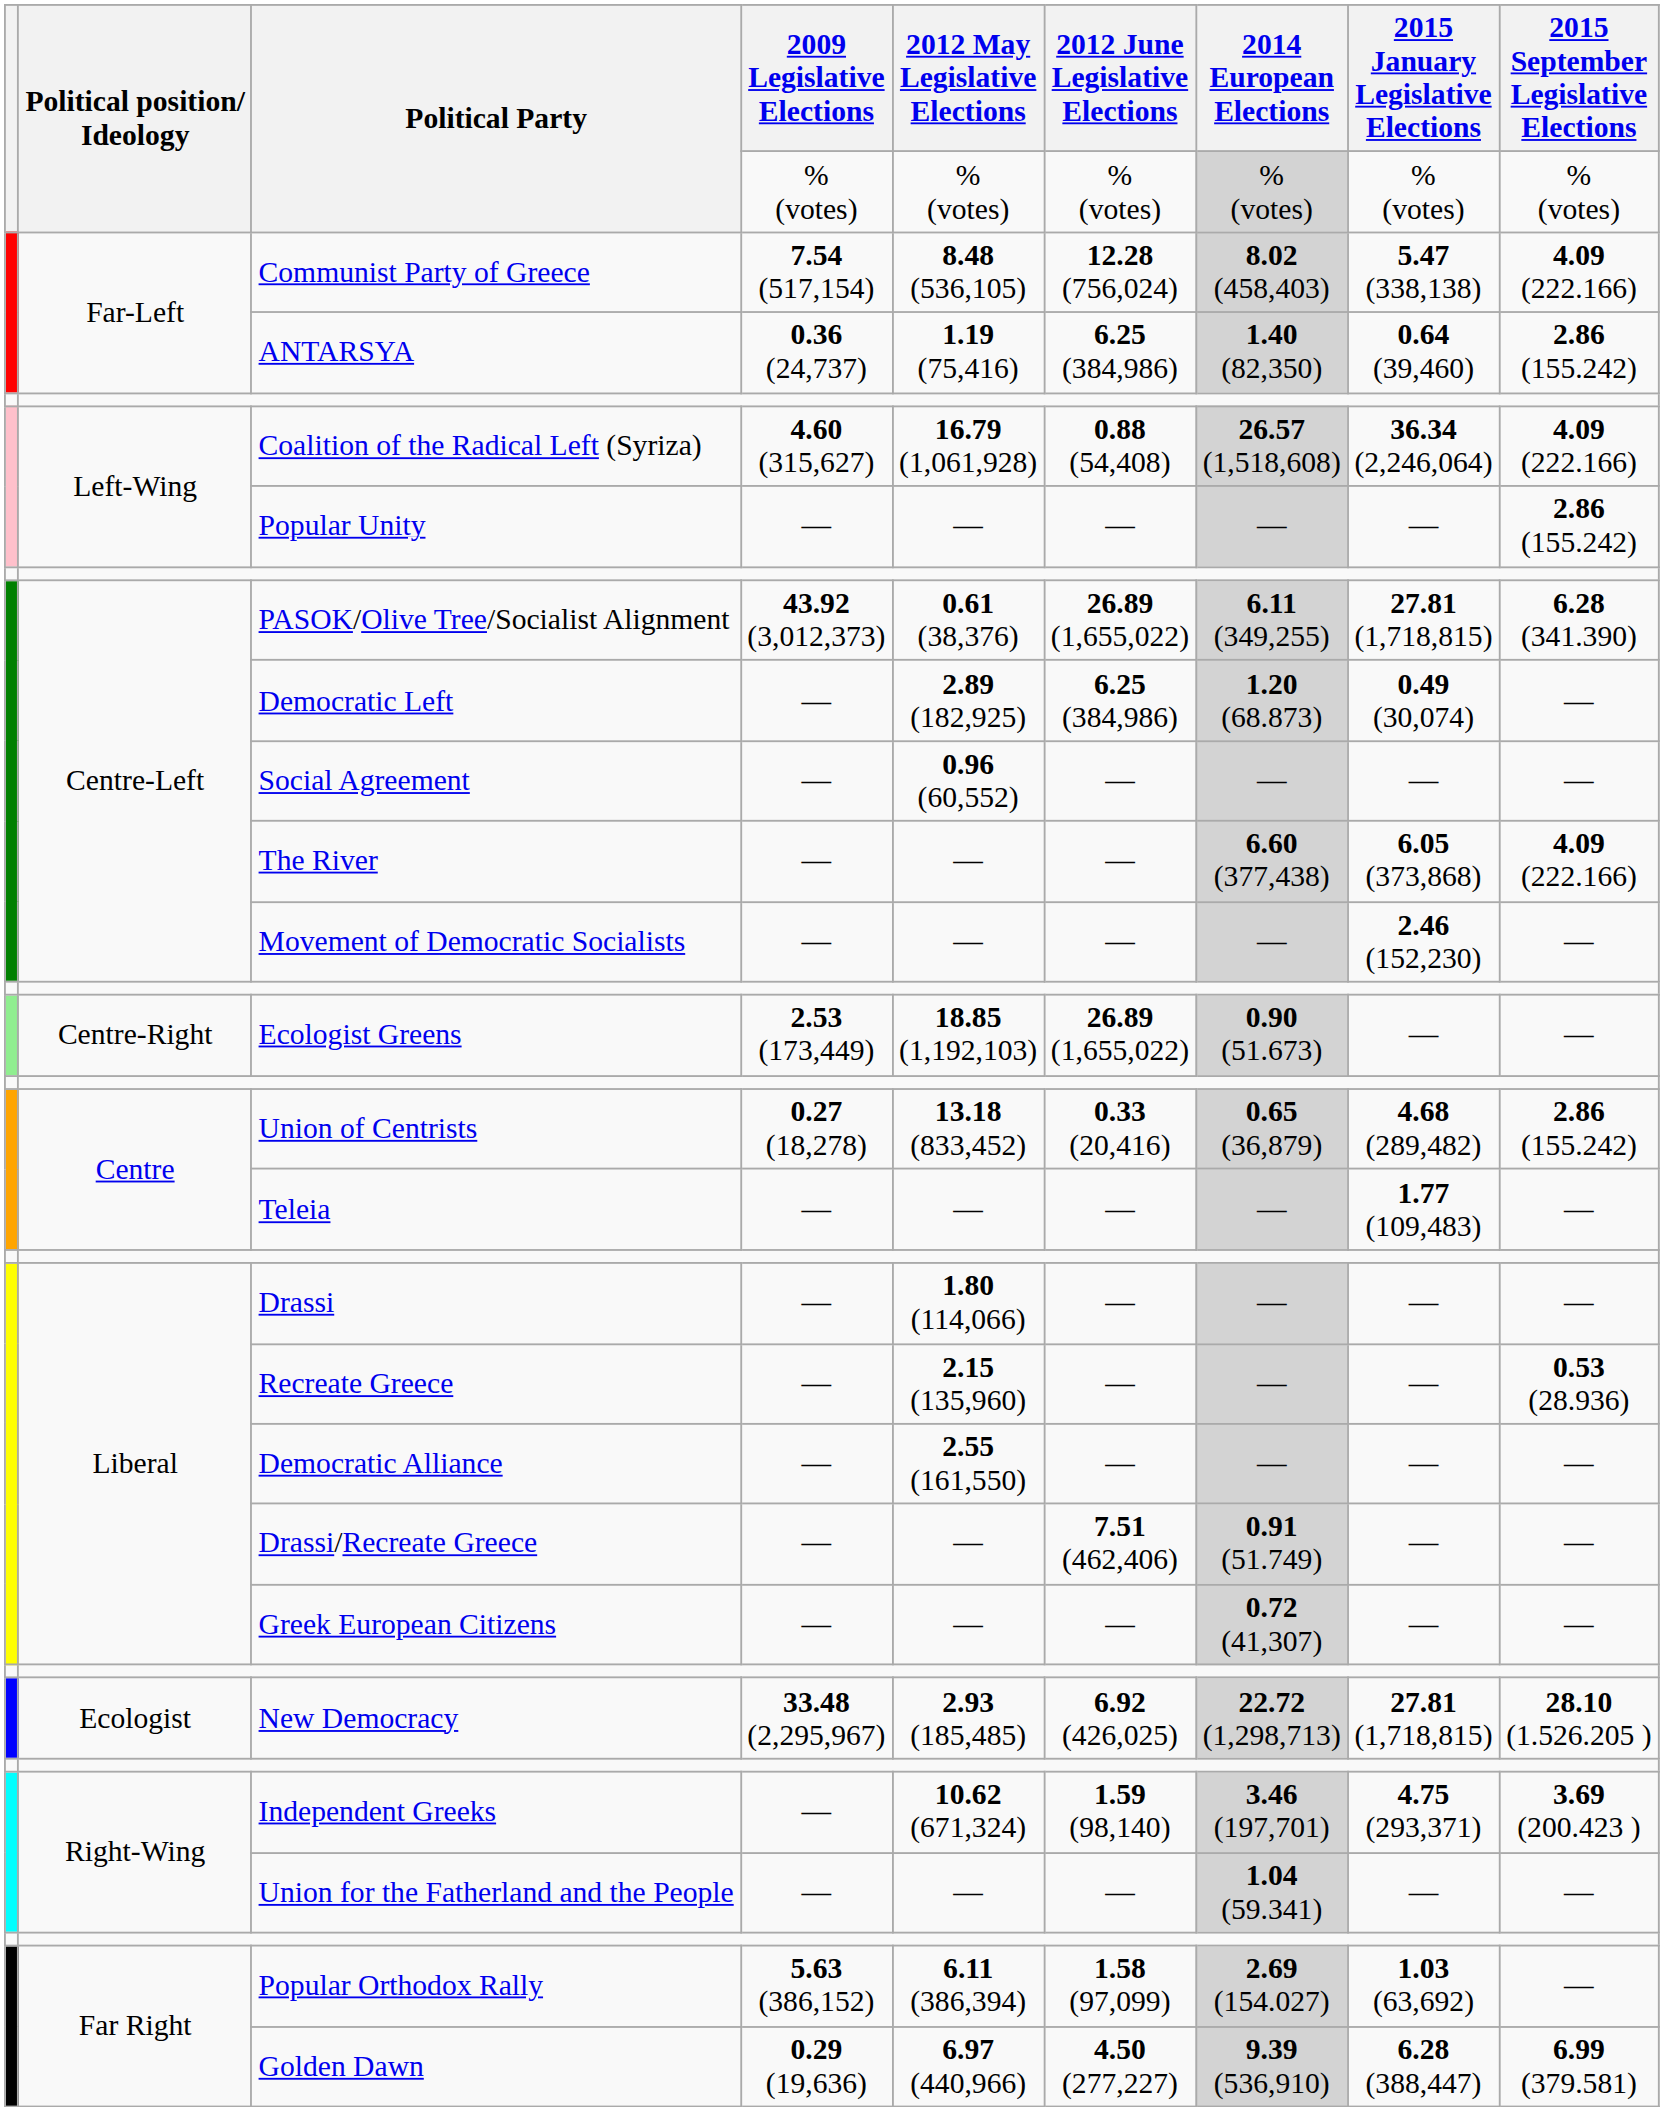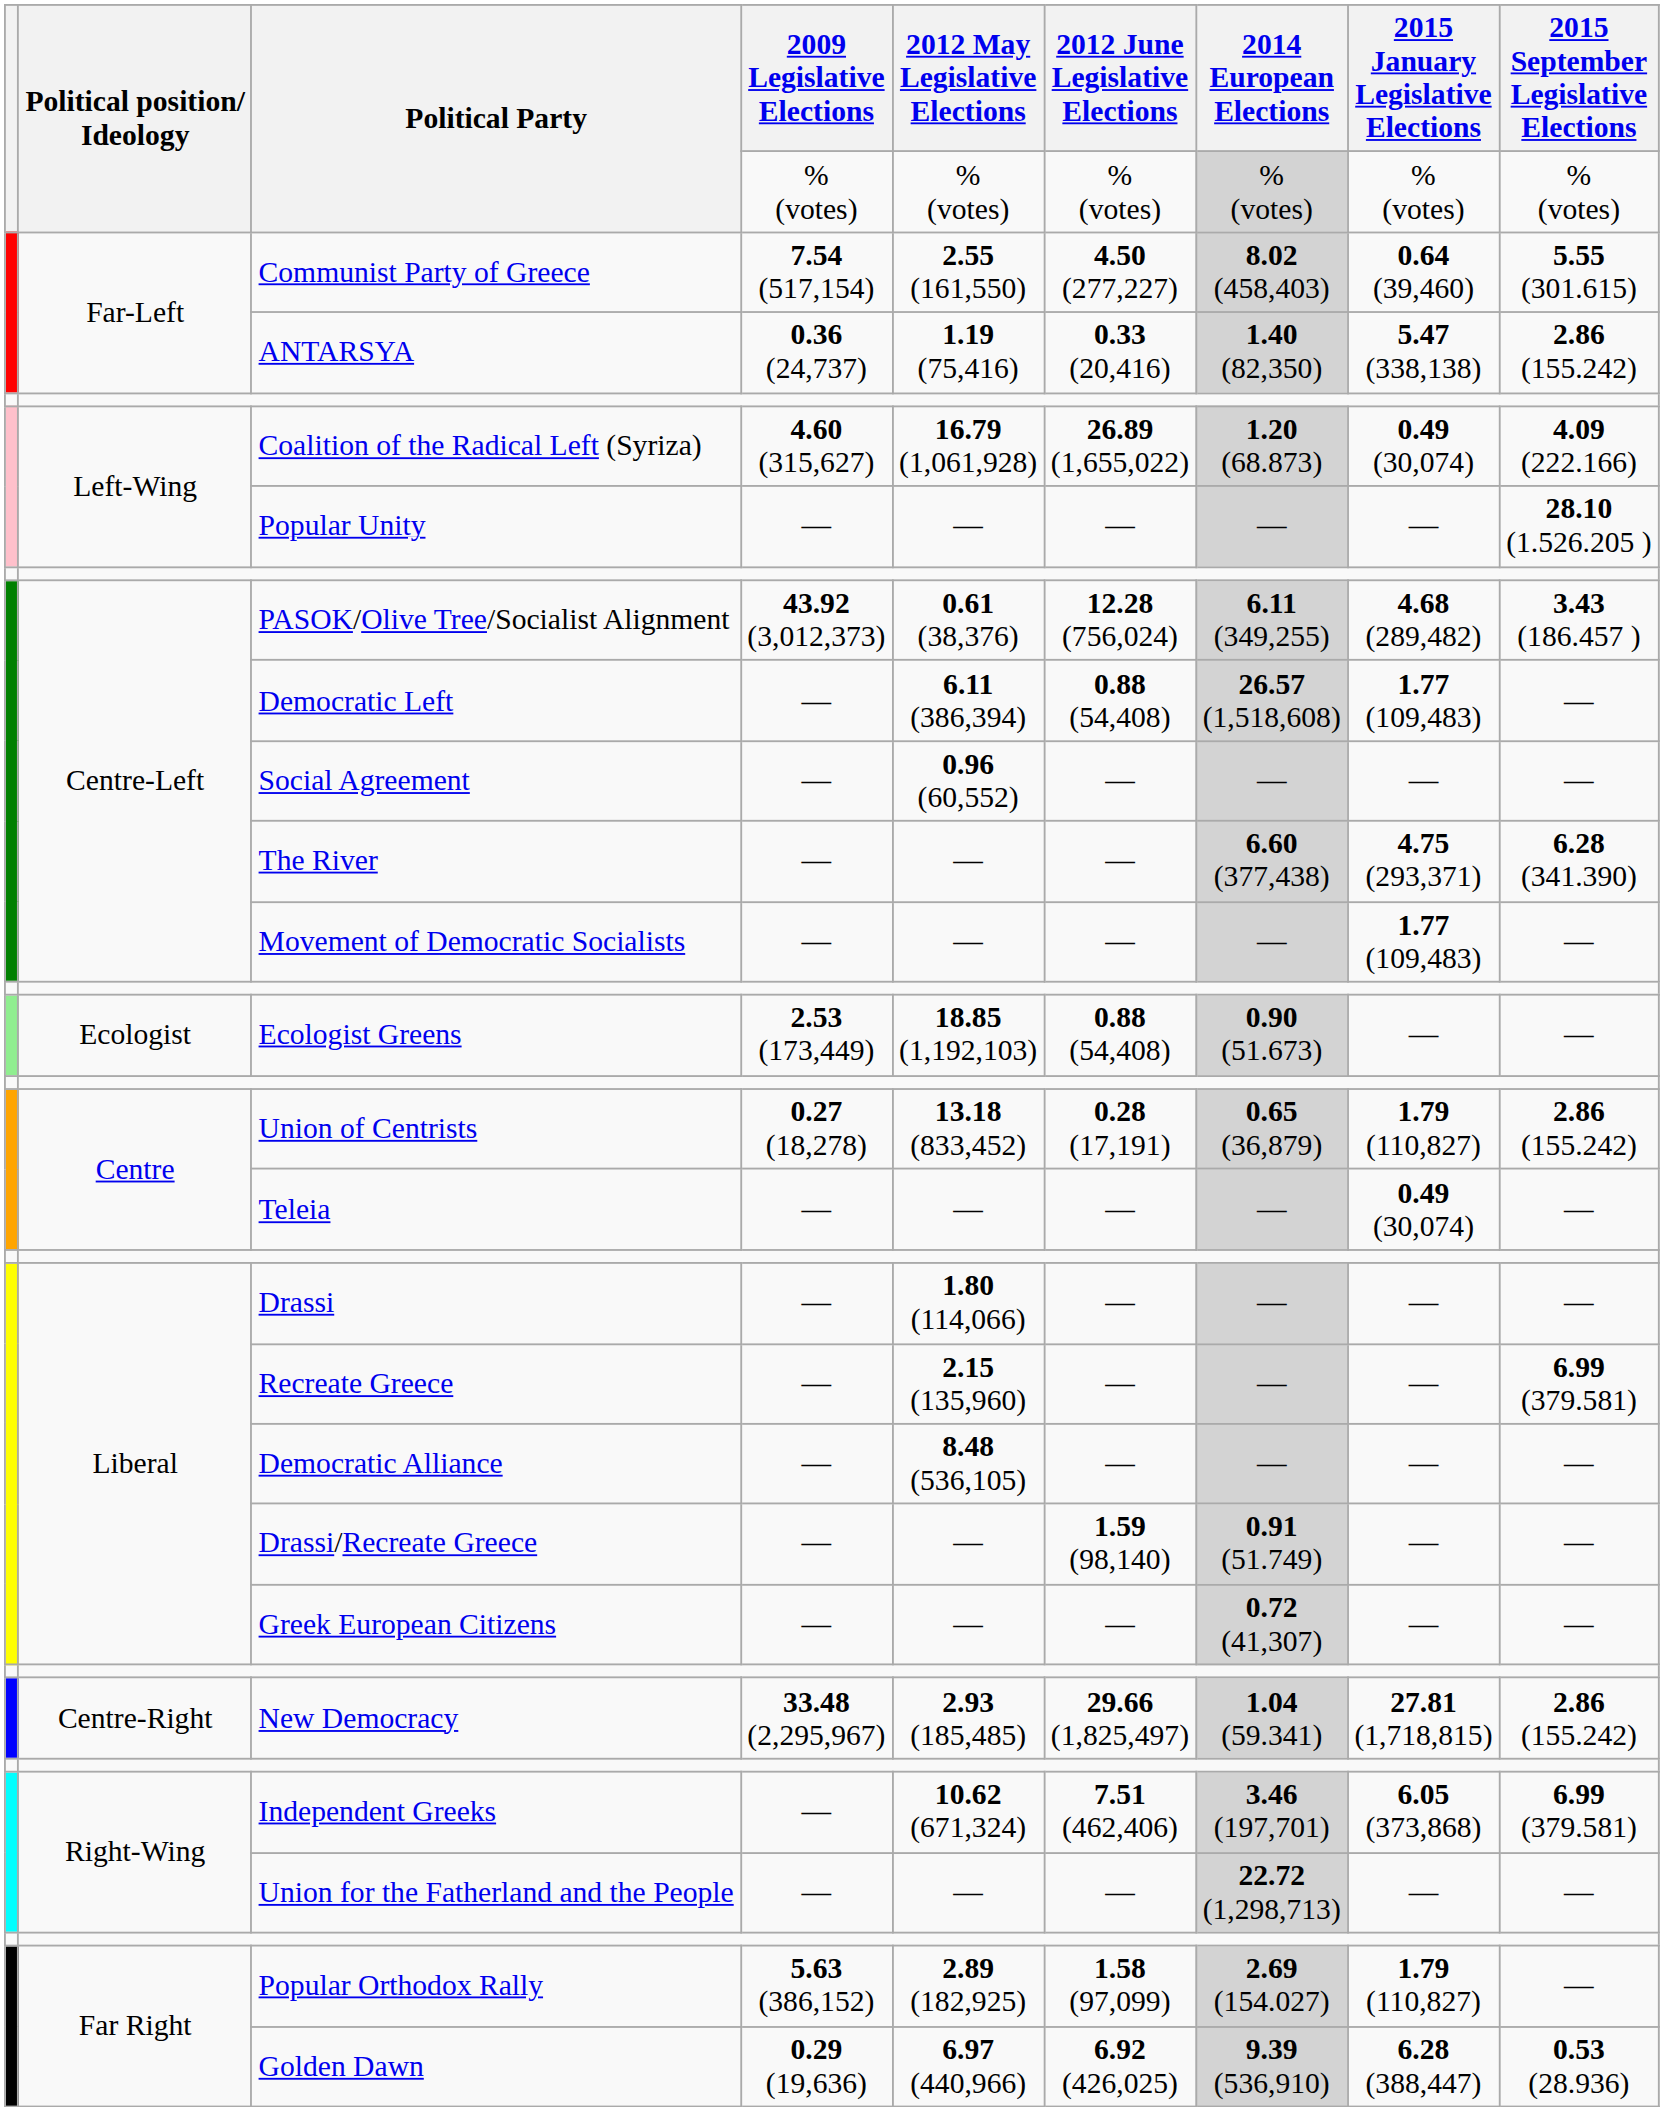Communist Party of Greece | 2012 May Legislative Elections: 8.48 (536,105) -> 2.55 (161,550)
Communist Party of Greece | 2012 June Legislative Elections: 12.28 (756,024) -> 4.50 (277,227)
Communist Party of Greece | 2015 January Legislative Elections: 5.47 (338,138) -> 0.64 (39,460)
Communist Party of Greece | 2015 September Legislative Elections: 4.09 (222.166) -> 5.55 (301.615)
ANTARSYA | 2012 June Legislative Elections: 6.25 (384,986) -> 0.33 (20,416)
ANTARSYA | 2015 January Legislative Elections: 0.64 (39,460) -> 5.47 (338,138)
Coalition of the Radical Left (Syriza) | 2012 June Legislative Elections: 0.88 (54,408) -> 26.89 (1,655,022)
Coalition of the Radical Left (Syriza) | 2014 European Elections: 26.57 (1,518,608) -> 1.20 (68.873)
Coalition of the Radical Left (Syriza) | 2015 January Legislative Elections: 36.34 (2,246,064) -> 0.49 (30,074)
Popular Unity | 2015 September Legislative Elections: 2.86 (155.242) -> 28.10 (1.526.205 )
PASOK/Olive Tree/Socialist Alignment | 2012 June Legislative Elections: 26.89 (1,655,022) -> 12.28 (756,024)
PASOK/Olive Tree/Socialist Alignment | 2015 January Legislative Elections: 27.81 (1,718,815) -> 4.68 (289,482)
PASOK/Olive Tree/Socialist Alignment | 2015 September Legislative Elections: 6.28 (341.390) -> 3.43 (186.457 )
Democratic Left | 2012 May Legislative Elections: 2.89 (182,925) -> 6.11 (386,394)
Democratic Left | 2012 June Legislative Elections: 6.25 (384,986) -> 0.88 (54,408)
Democratic Left | 2014 European Elections: 1.20 (68.873) -> 26.57 (1,518,608)
Democratic Left | 2015 January Legislative Elections: 0.49 (30,074) -> 1.77 (109,483)
The River | 2015 January Legislative Elections: 6.05 (373,868) -> 4.75 (293,371)
The River | 2015 September Legislative Elections: 4.09 (222.166) -> 6.28 (341.390)
Movement of Democratic Socialists | 2015 January Legislative Elections: 2.46 (152,230) -> 1.77 (109,483)
Ecologist Greens | Political position/ Ideology: Centre-Right -> Ecologist
Ecologist Greens | 2012 June Legislative Elections: 26.89 (1,655,022) -> 0.88 (54,408)
Union of Centrists | 2012 June Legislative Elections: 0.33 (20,416) -> 0.28 (17,191)
Union of Centrists | 2015 January Legislative Elections: 4.68 (289,482) -> 1.79 (110,827)
Teleia | 2015 January Legislative Elections: 1.77 (109,483) -> 0.49 (30,074)
Recreate Greece | 2015 September Legislative Elections: 0.53 (28.936) -> 6.99 (379.581)
Democratic Alliance | 2012 May Legislative Elections: 2.55 (161,550) -> 8.48 (536,105)
Drassi/Recreate Greece | 2012 June Legislative Elections: 7.51 (462,406) -> 1.59 (98,140)
New Democracy | Political position/ Ideology: Ecologist -> Centre-Right
New Democracy | 2012 June Legislative Elections: 6.92 (426,025) -> 29.66 (1,825,497)
New Democracy | 2014 European Elections: 22.72 (1,298,713) -> 1.04 (59.341)
New Democracy | 2015 September Legislative Elections: 28.10 (1.526.205 ) -> 2.86 (155.242)
Independent Greeks | 2012 June Legislative Elections: 1.59 (98,140) -> 7.51 (462,406)
Independent Greeks | 2015 January Legislative Elections: 4.75 (293,371) -> 6.05 (373,868)
Independent Greeks | 2015 September Legislative Elections: 3.69 (200.423 ) -> 6.99 (379.581)
Union for the Fatherland and the People | 2014 European Elections: 1.04 (59.341) -> 22.72 (1,298,713)
Popular Orthodox Rally | 2012 May Legislative Elections: 6.11 (386,394) -> 2.89 (182,925)
Popular Orthodox Rally | 2015 January Legislative Elections: 1.03 (63,692) -> 1.79 (110,827)
Golden Dawn | 2012 June Legislative Elections: 4.50 (277,227) -> 6.92 (426,025)
Golden Dawn | 2015 September Legislative Elections: 6.99 (379.581) -> 0.53 (28.936)
